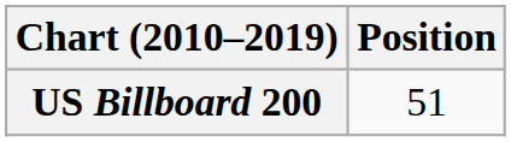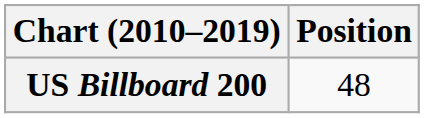US Billboard 200 | Position: 51 -> 48
